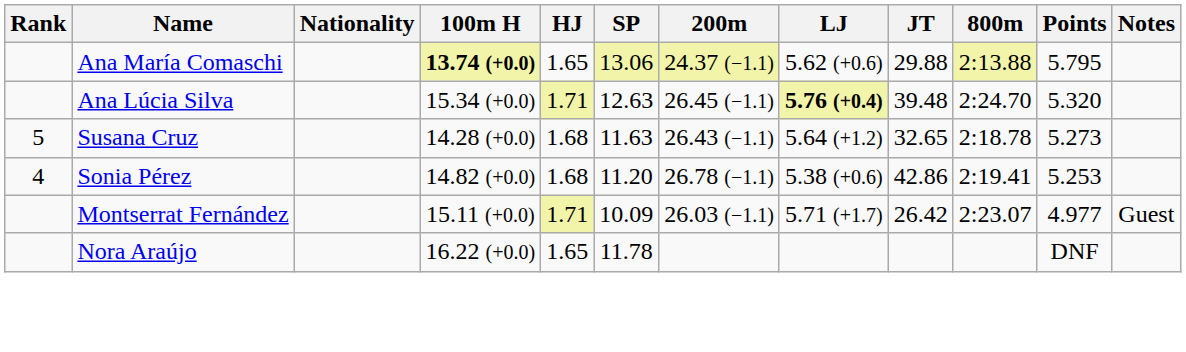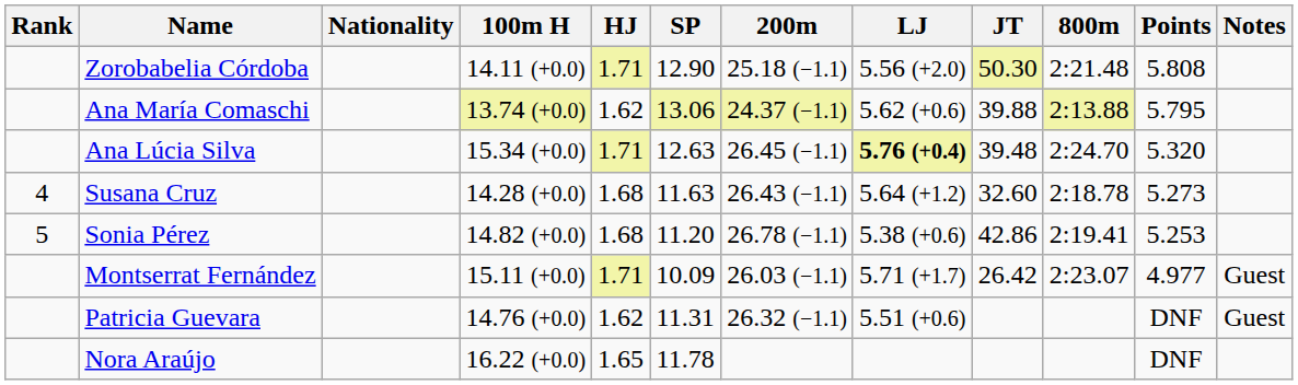+ row: Zorobabelia Córdoba | 14.11 (+0.0) | 1.71 | 12.90 | 25.18 (−1.1) | 5.56 (+2.0) | 50.30 | 2:21.48 | 5.808
Ana María Comaschi | 100m H: bold -> normal
Ana María Comaschi | HJ: 1.65 -> 1.62
Ana María Comaschi | JT: 29.88 -> 39.88
Susana Cruz | Rank: 5 -> 4
Susana Cruz | JT: 32.65 -> 32.60
Sonia Pérez | Rank: 4 -> 5
+ row: Patricia Guevara | 14.76 (+0.0) | 1.62 | 11.31 | 26.32 (−1.1) | 5.51 (+0.6) | DNF | Guest
